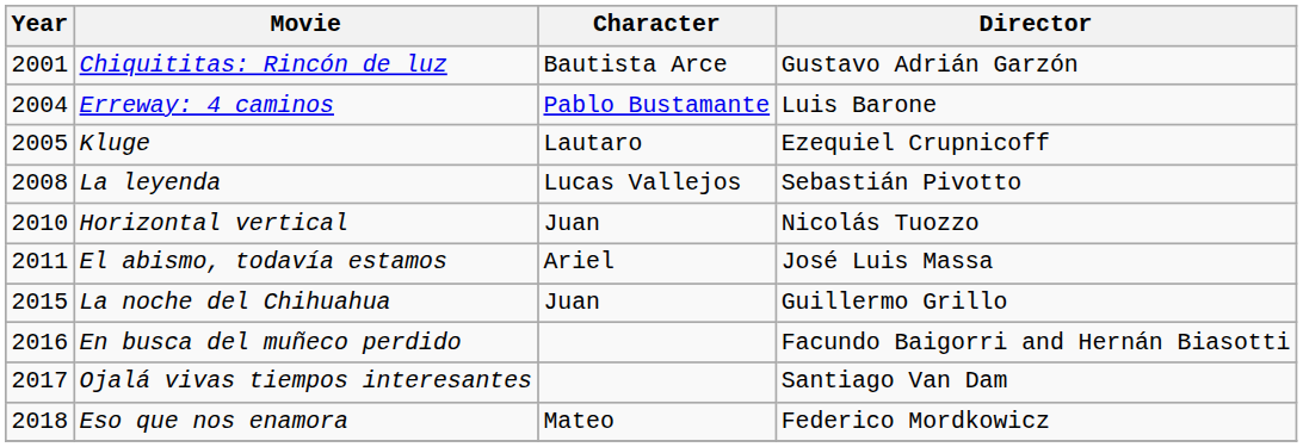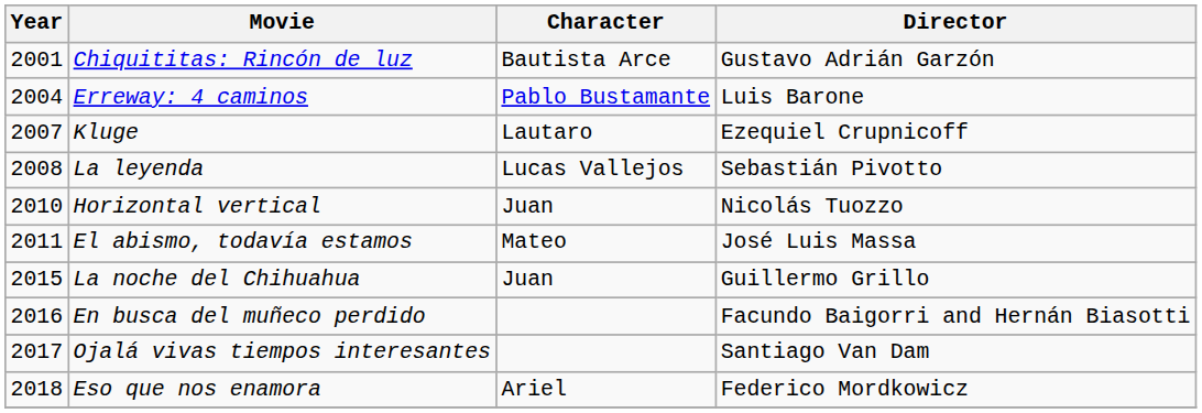Kluge | Year: 2005 -> 2007
El abismo, todavía estamos | Character: Ariel -> Mateo
Eso que nos enamora | Character: Mateo -> Ariel
